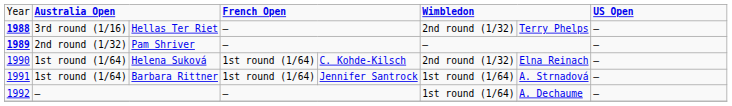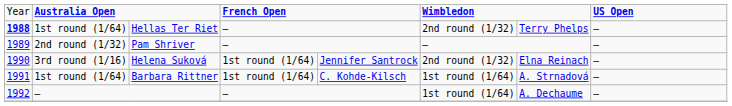Hellas Ter Riet | column 2: 3rd round (1/16) -> 1st round (1/64)
Pam Shriver | column 1: bold -> normal
Helena Suková | column 2: 1st round (1/64) -> 3rd round (1/16)
Helena Suková | column 5: C. Kohde-Kilsch -> Jennifer Santrock
Barbara Rittner | column 5: Jennifer Santrock -> C. Kohde-Kilsch
